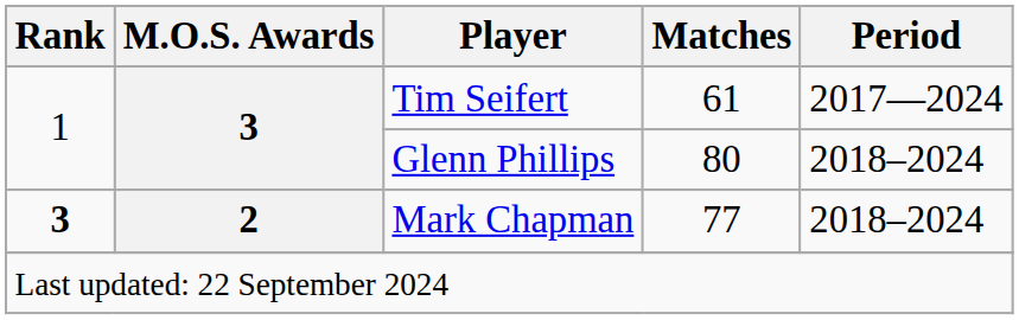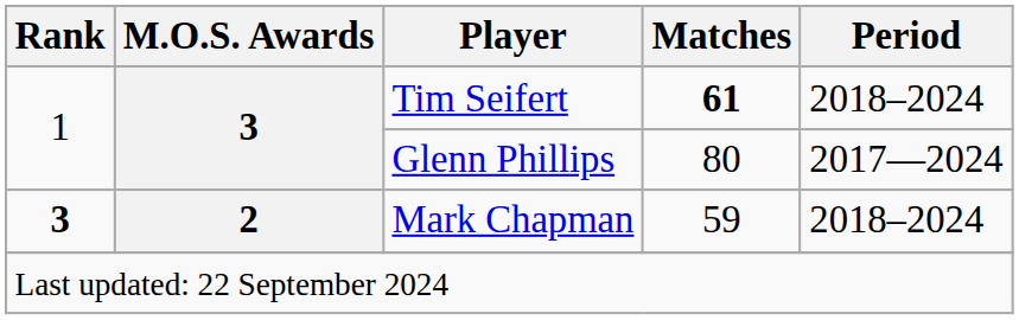Tim Seifert | Matches: normal -> bold
Tim Seifert | Period: 2017—2024 -> 2018–2024
Glenn Phillips | Period: 2018–2024 -> 2017—2024
Mark Chapman | Matches: 77 -> 59
